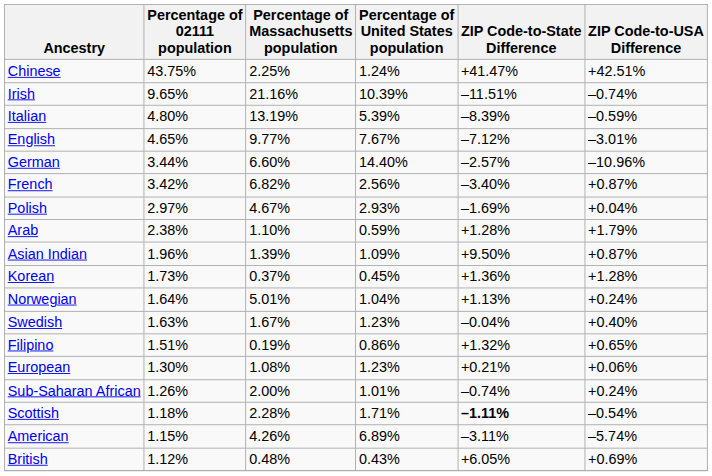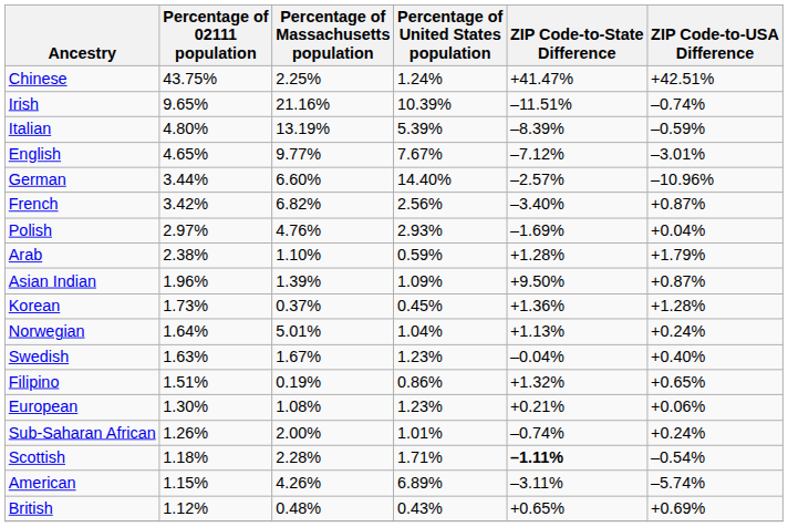Polish | Percentage of Massachusetts population: 4.67% -> 4.76%
British | ZIP Code-to-State Difference: +6.05% -> +0.65%
